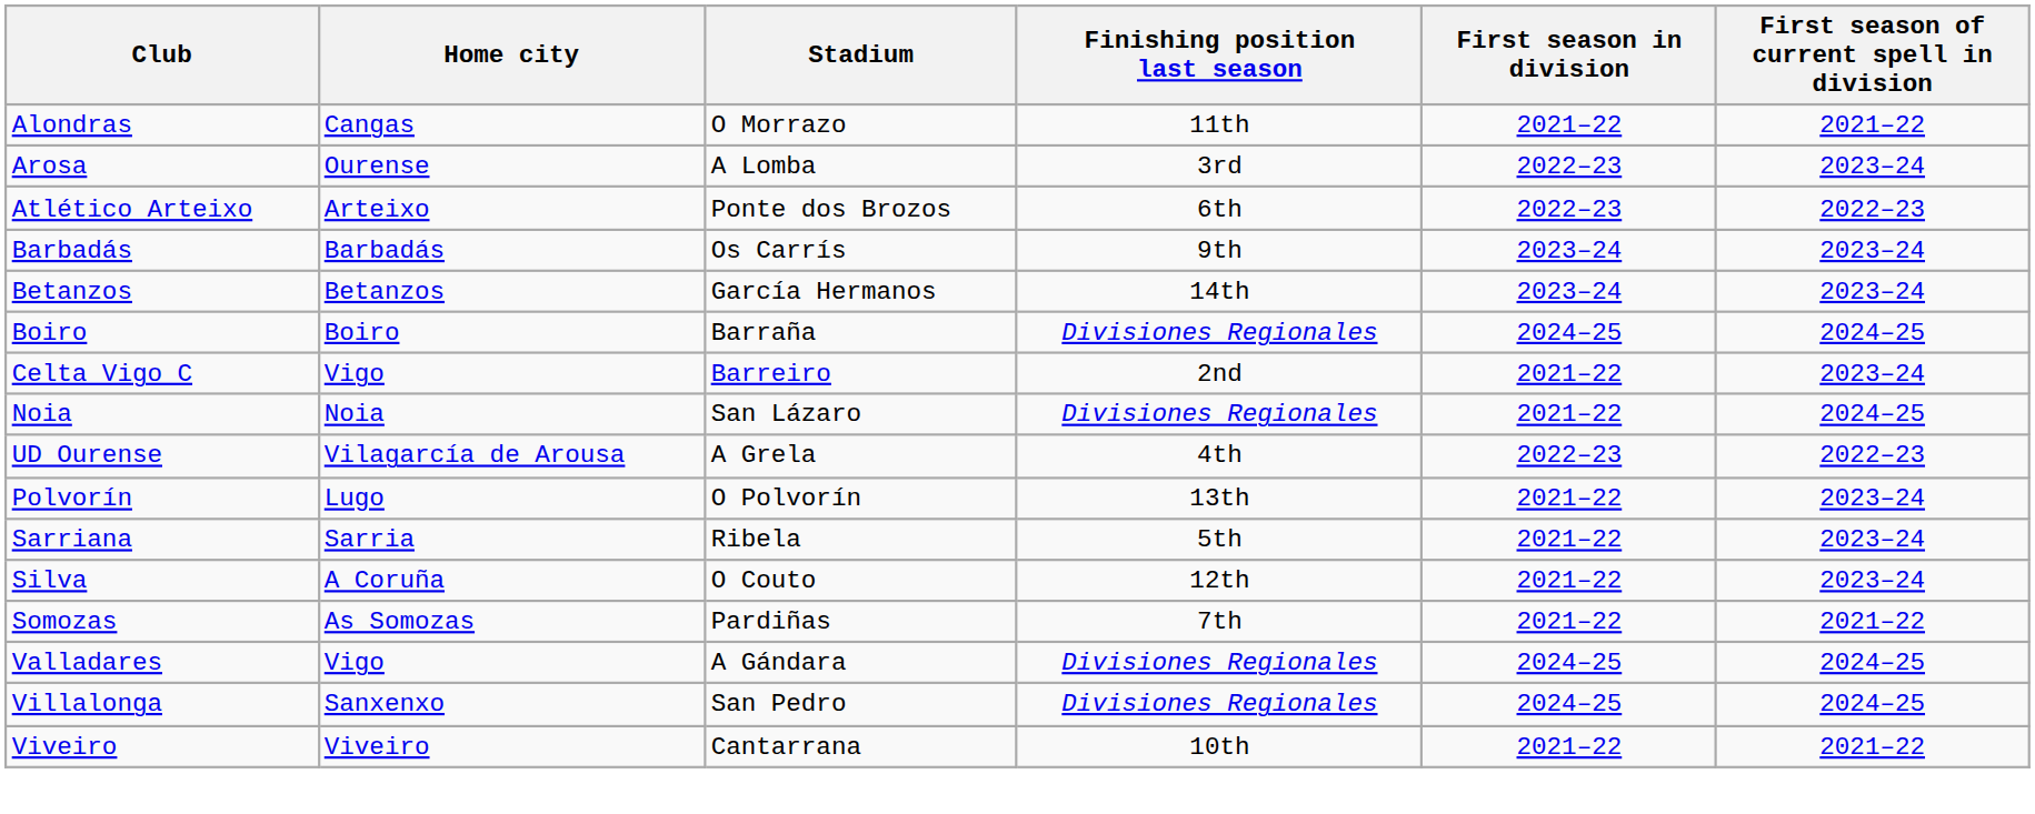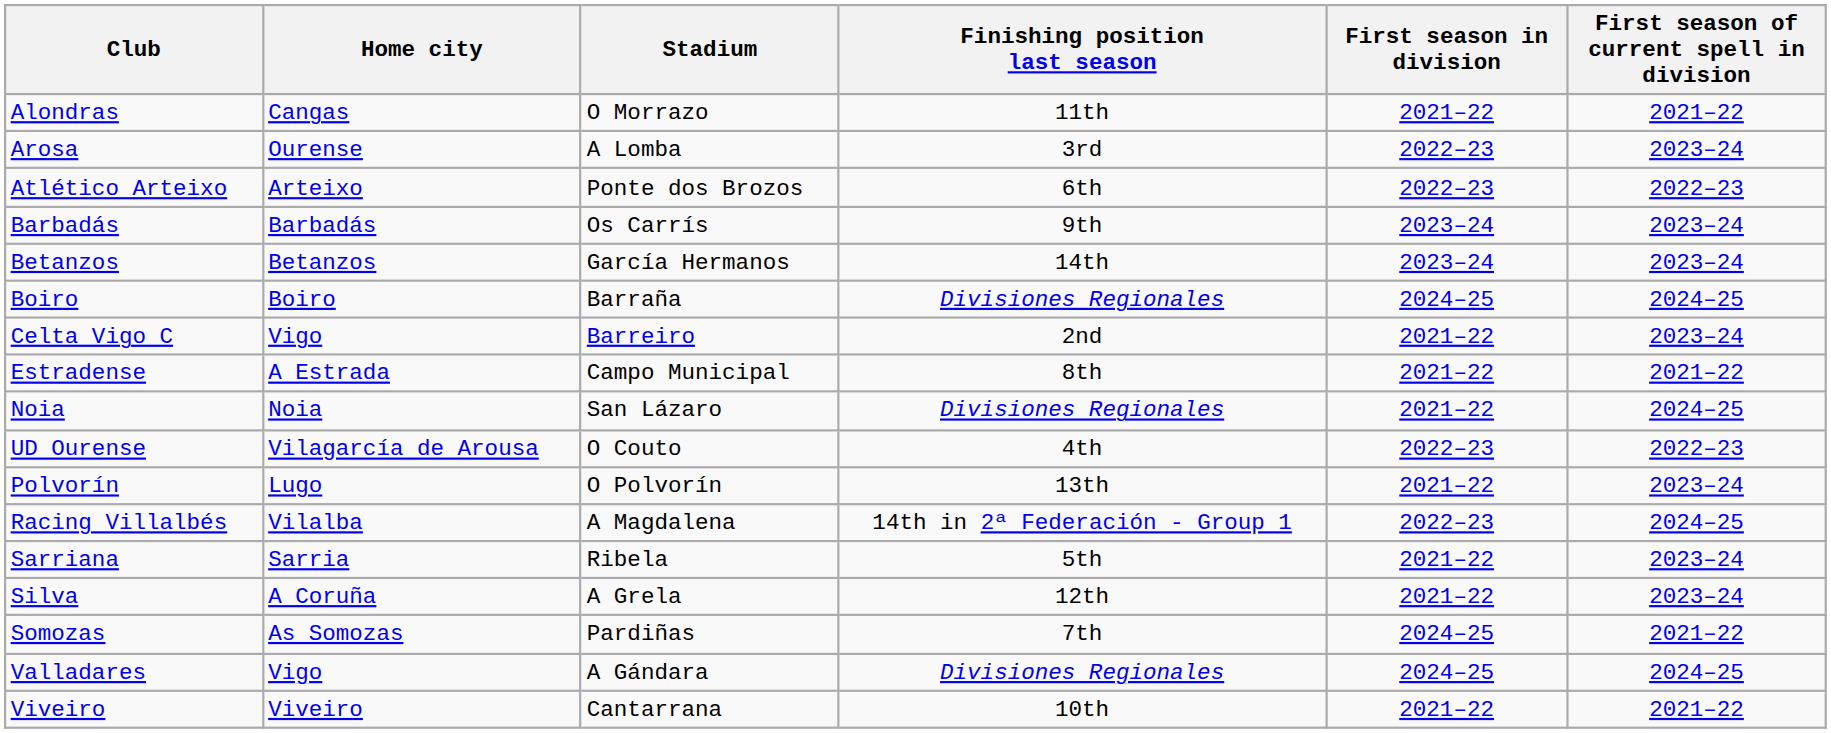+ row: Estradense | A Estrada | Campo Municipal | 8th | 2021–22 | 2021–22
UD Ourense | Stadium: A Grela -> O Couto
+ row: Racing Villalbés | Vilalba | A Magdalena | 14th in 2ª Federación - Group 1 | 2022–23 | 2024–25
Silva | Stadium: O Couto -> A Grela
Somozas | First season in division: 2021–22 -> 2024–25
- row: Villalonga | Sanxenxo | San Pedro | Divisiones Regionales | 2024–25 | 2024–25
